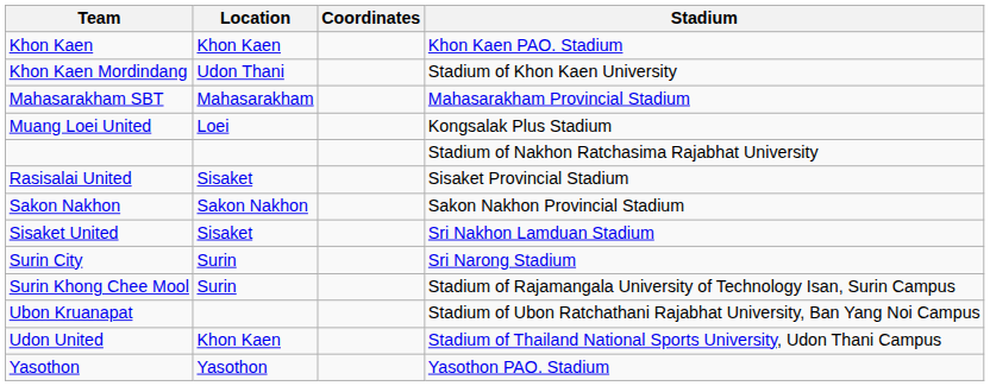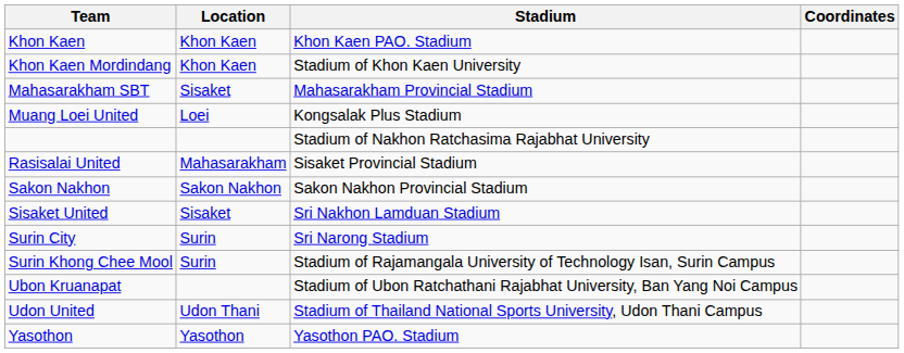columns swapped: Stadium <-> Coordinates
Khon Kaen Mordindang | Location: Udon Thani -> Khon Kaen
Mahasarakham SBT | Location: Mahasarakham -> Sisaket
Rasisalai United | Location: Sisaket -> Mahasarakham
Udon United | Location: Khon Kaen -> Udon Thani
